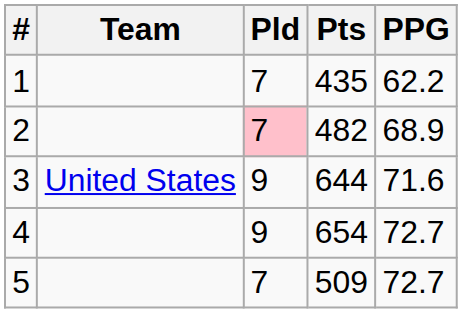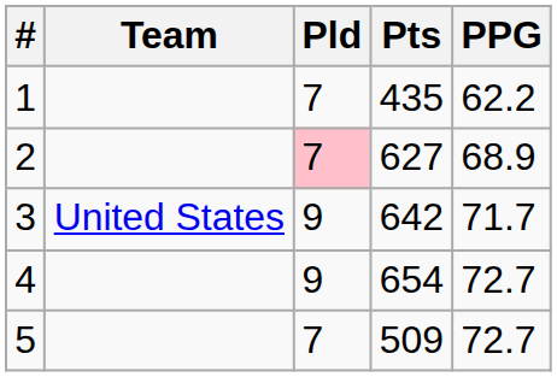2 | Pts: 482 -> 627
3 | Pts: 644 -> 642
3 | PPG: 71.6 -> 71.7
